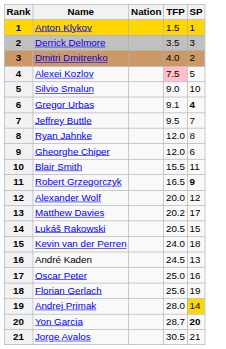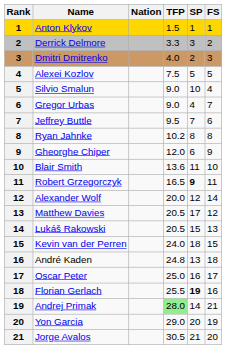+ column: FS | 1 | 2 | 3 | 5 | 4 | 7 | 6 | 8 | 9 | 10 | 11 | 14 | 12 | 13 | 15 | 18 | 17 | 16 | 21 | 19 | 20
Derrick Delmore | TFP: 3.5 -> 3.3
Alexei Kozlov | TFP: pink background -> no background
Gregor Urbas | TFP: 9.1 -> 9.0
Gregor Urbas | SP: bold -> normal
Ryan Jahnke | TFP: 12.0 -> 10.2
Blair Smith | TFP: 15.5 -> 13.6
Matthew Davies | TFP: 20.2 -> 20.5
André Kaden | TFP: 24.5 -> 24.8
Florian Gerlach | TFP: 25.6 -> 25.5
Florian Gerlach | SP: normal -> bold
Andrej Primak | TFP: no background -> lightgreen background
Andrej Primak | SP: gold background -> no background
Yon Garcia | TFP: 28.7 -> 29.0
Yon Garcia | SP: bold -> normal
